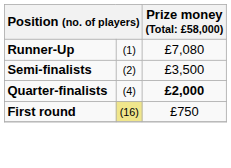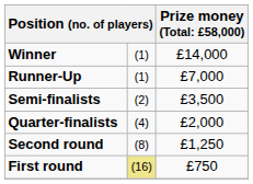+ row: Winner | (1) | £14,000
Runner-Up | column 3: £7,080 -> £7,000
Quarter-finalists | column 3: bold -> normal
+ row: Second round | (8) | £1,250
